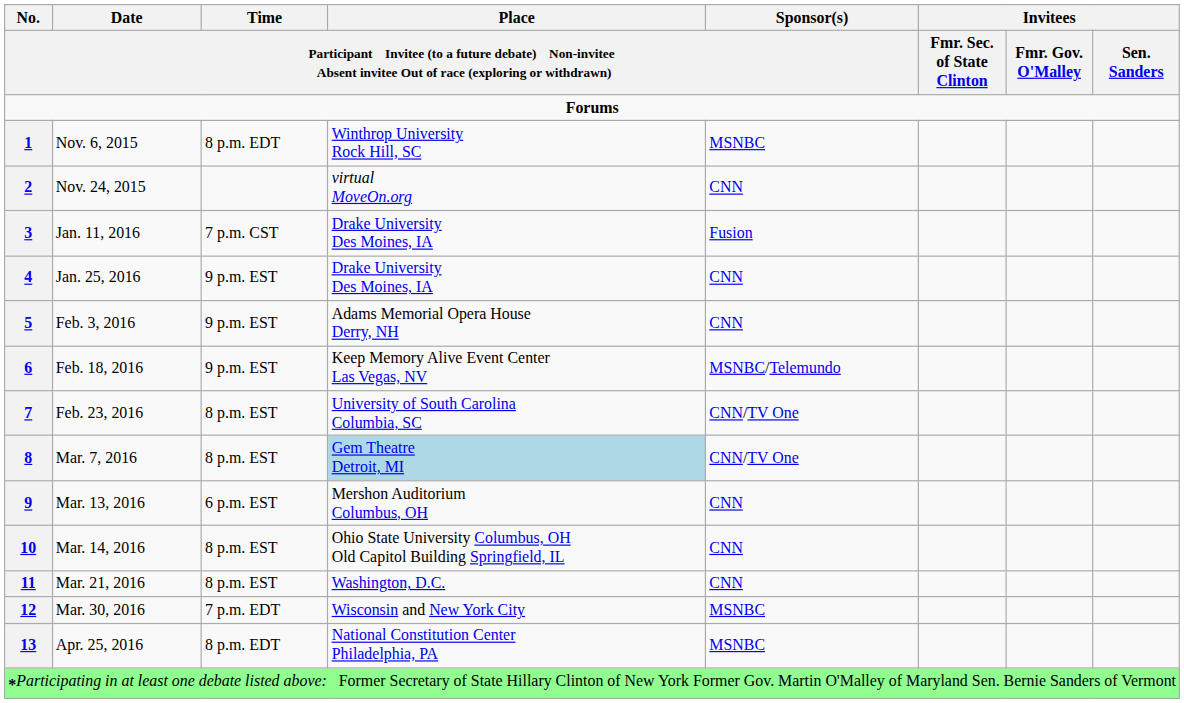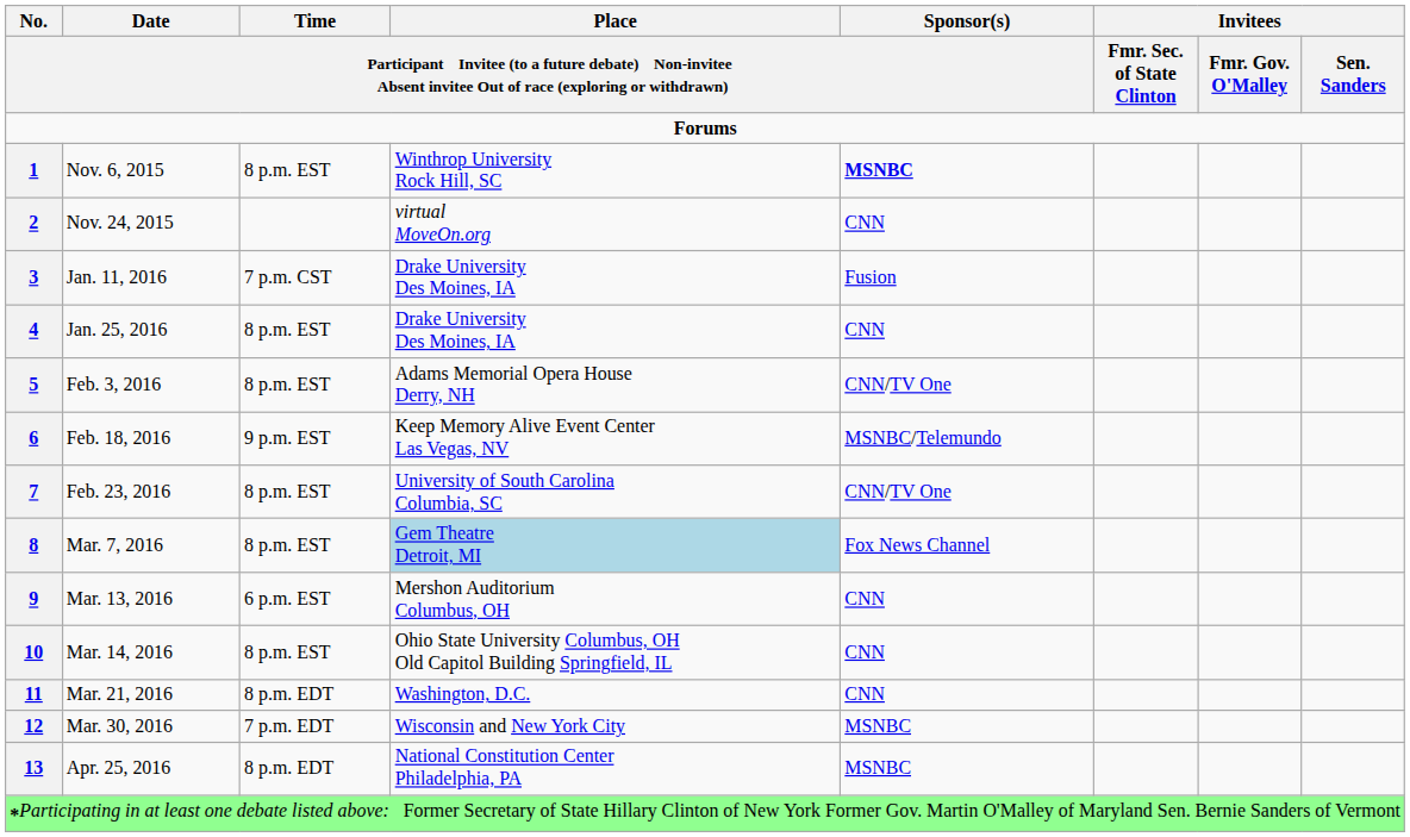Nov. 6, 2015 | column 3: 8 p.m. EDT -> 8 p.m. EST
Nov. 6, 2015 | column 5: normal -> bold
Jan. 25, 2016 | column 3: 9 p.m. EST -> 8 p.m. EST
Feb. 3, 2016 | column 3: 9 p.m. EST -> 8 p.m. EST
Feb. 3, 2016 | column 5: CNN -> CNN/TV One
Mar. 7, 2016 | column 5: CNN/TV One -> Fox News Channel
Mar. 21, 2016 | column 3: 8 p.m. EST -> 8 p.m. EDT
